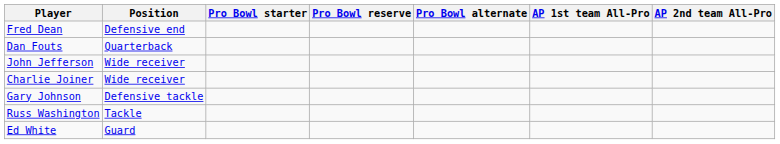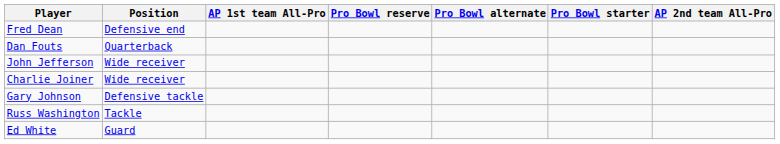columns swapped: Pro Bowl starter <-> AP 1st team All-Pro
